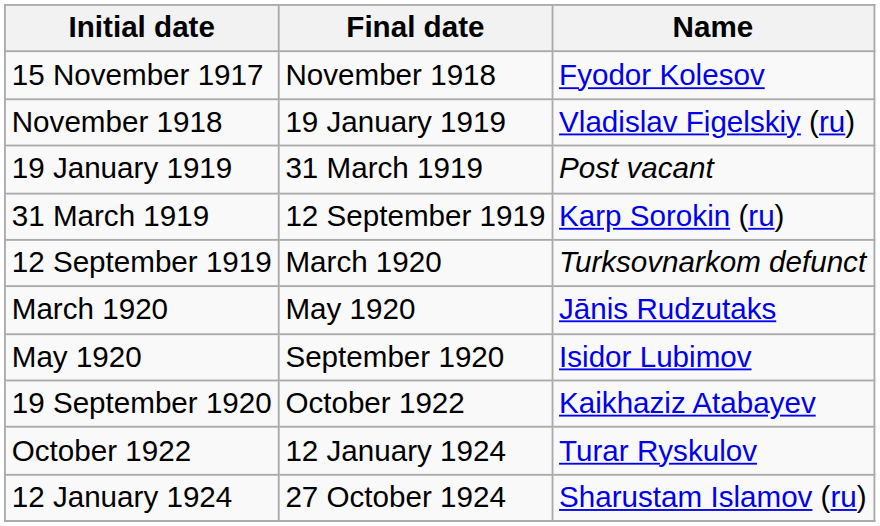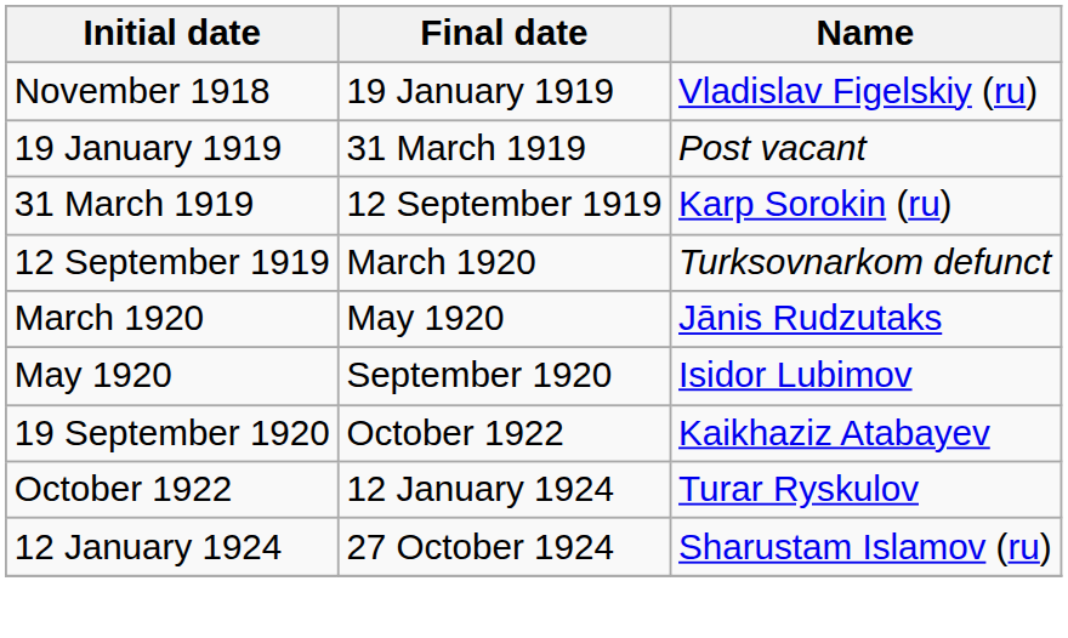- row: 15 November 1917 | November 1918 | Fyodor Kolesov
